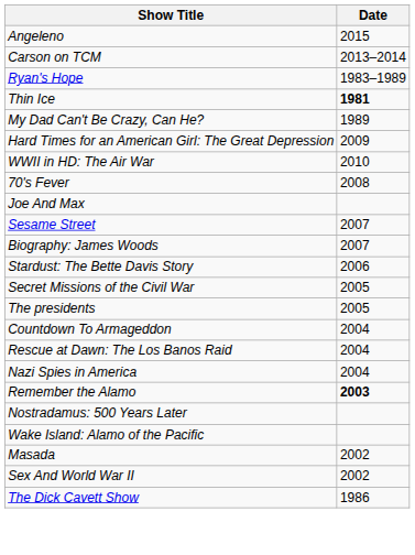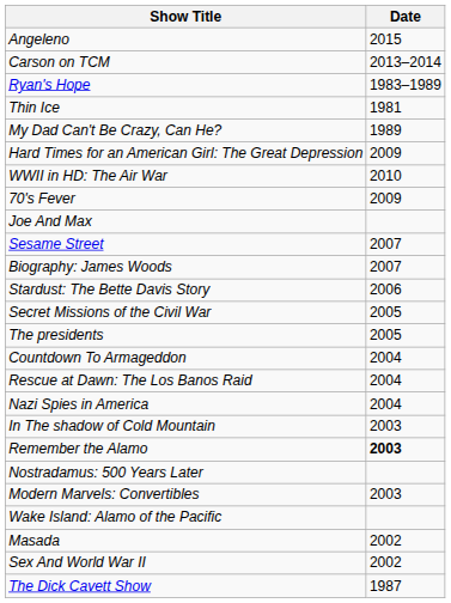Thin Ice | Date: bold -> normal
70's Fever | Date: 2008 -> 2009
+ row: In The shadow of Cold Mountain | 2003
+ row: Modern Marvels: Convertibles | 2003
The Dick Cavett Show | Date: 1986 -> 1987
